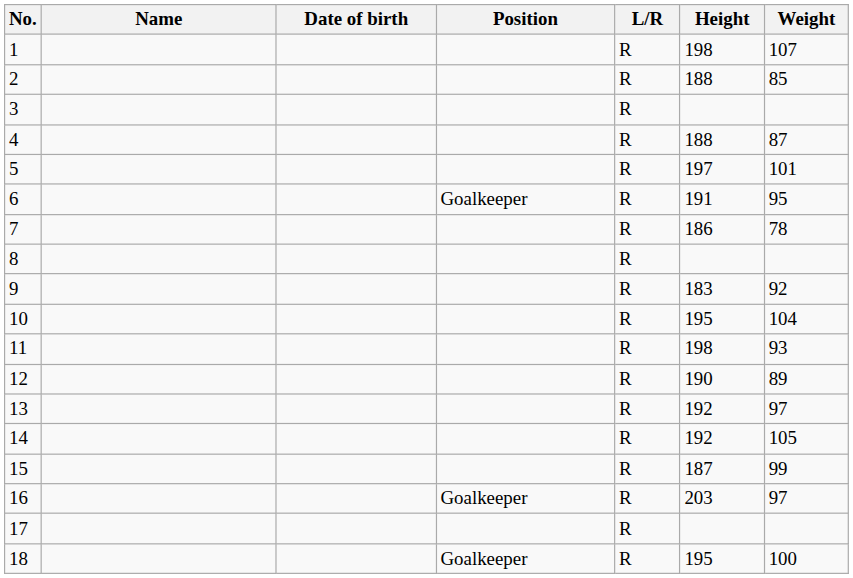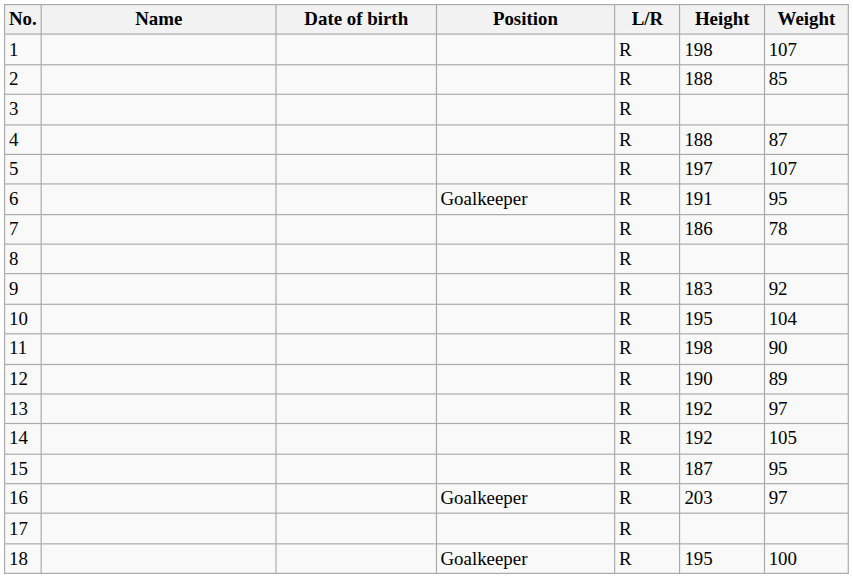5 | Weight: 101 -> 107
11 | Weight: 93 -> 90
15 | Weight: 99 -> 95
